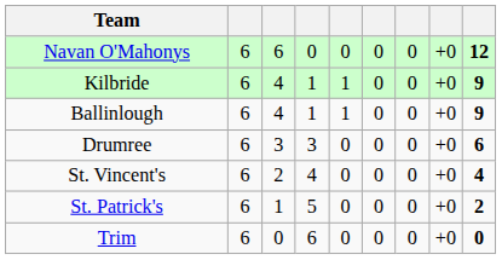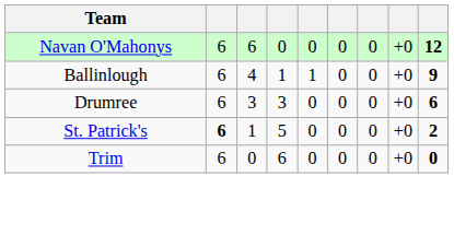- row: Kilbride | 6 | 4 | 1 | 1 | 0 | 0 | +0 | 9
- row: St. Vincent's | 6 | 2 | 4 | 0 | 0 | 0 | +0 | 4
St. Patrick's | column 2: normal -> bold
